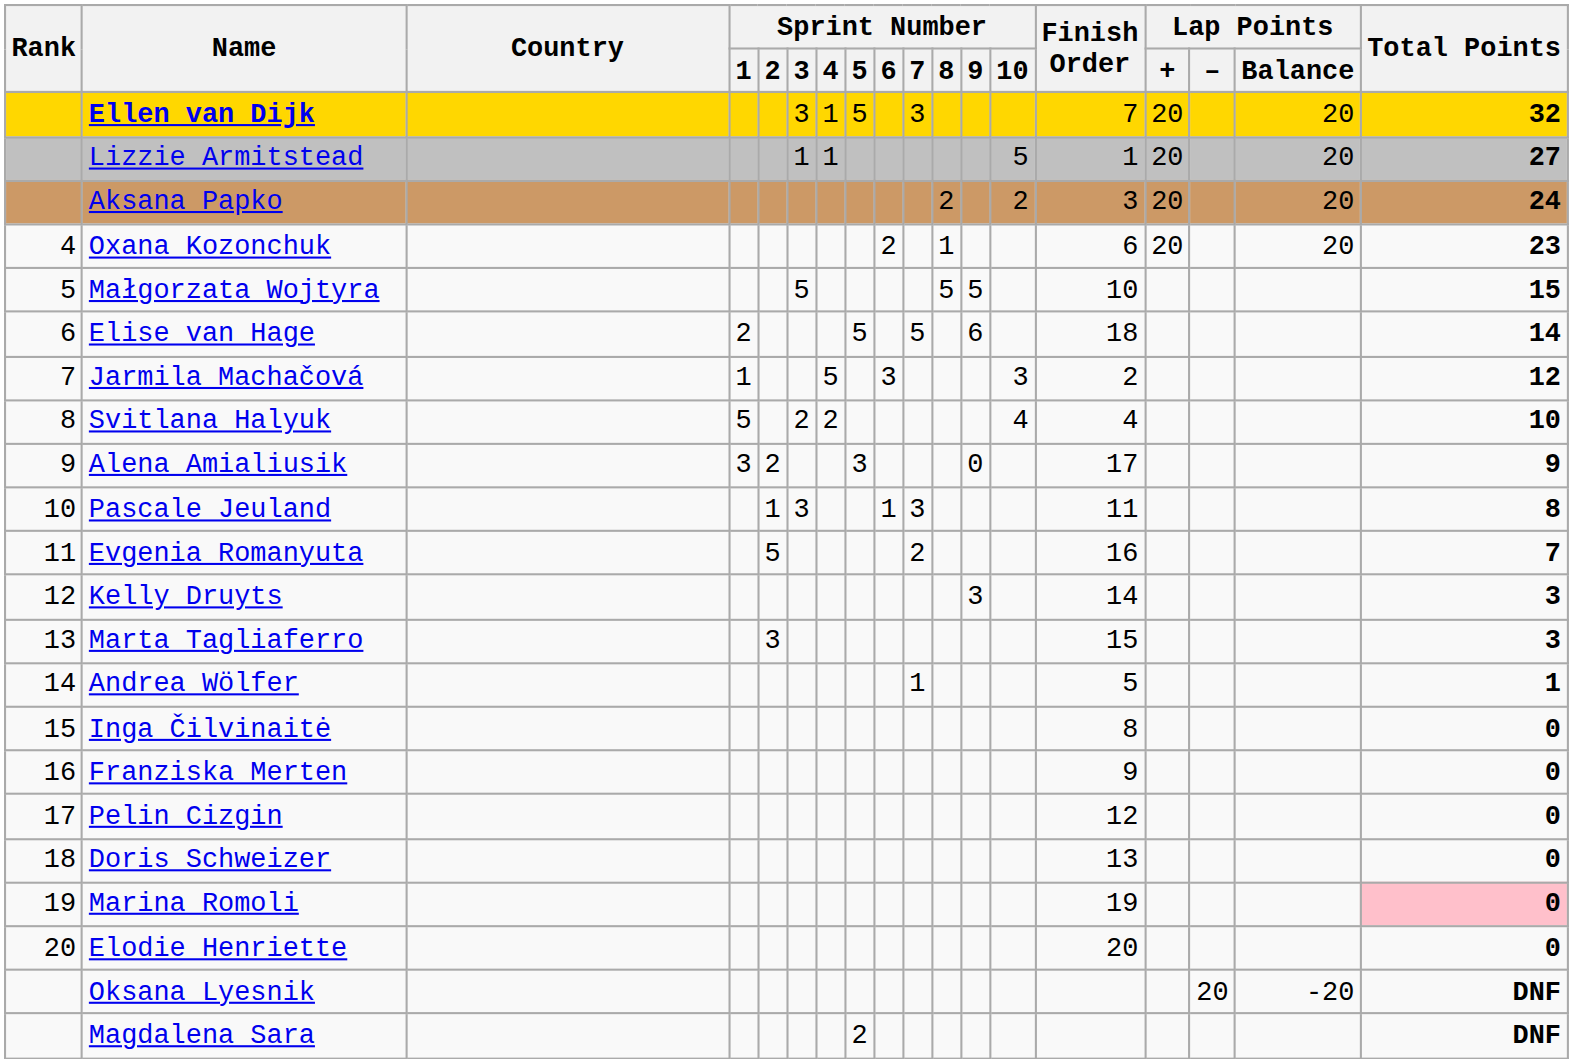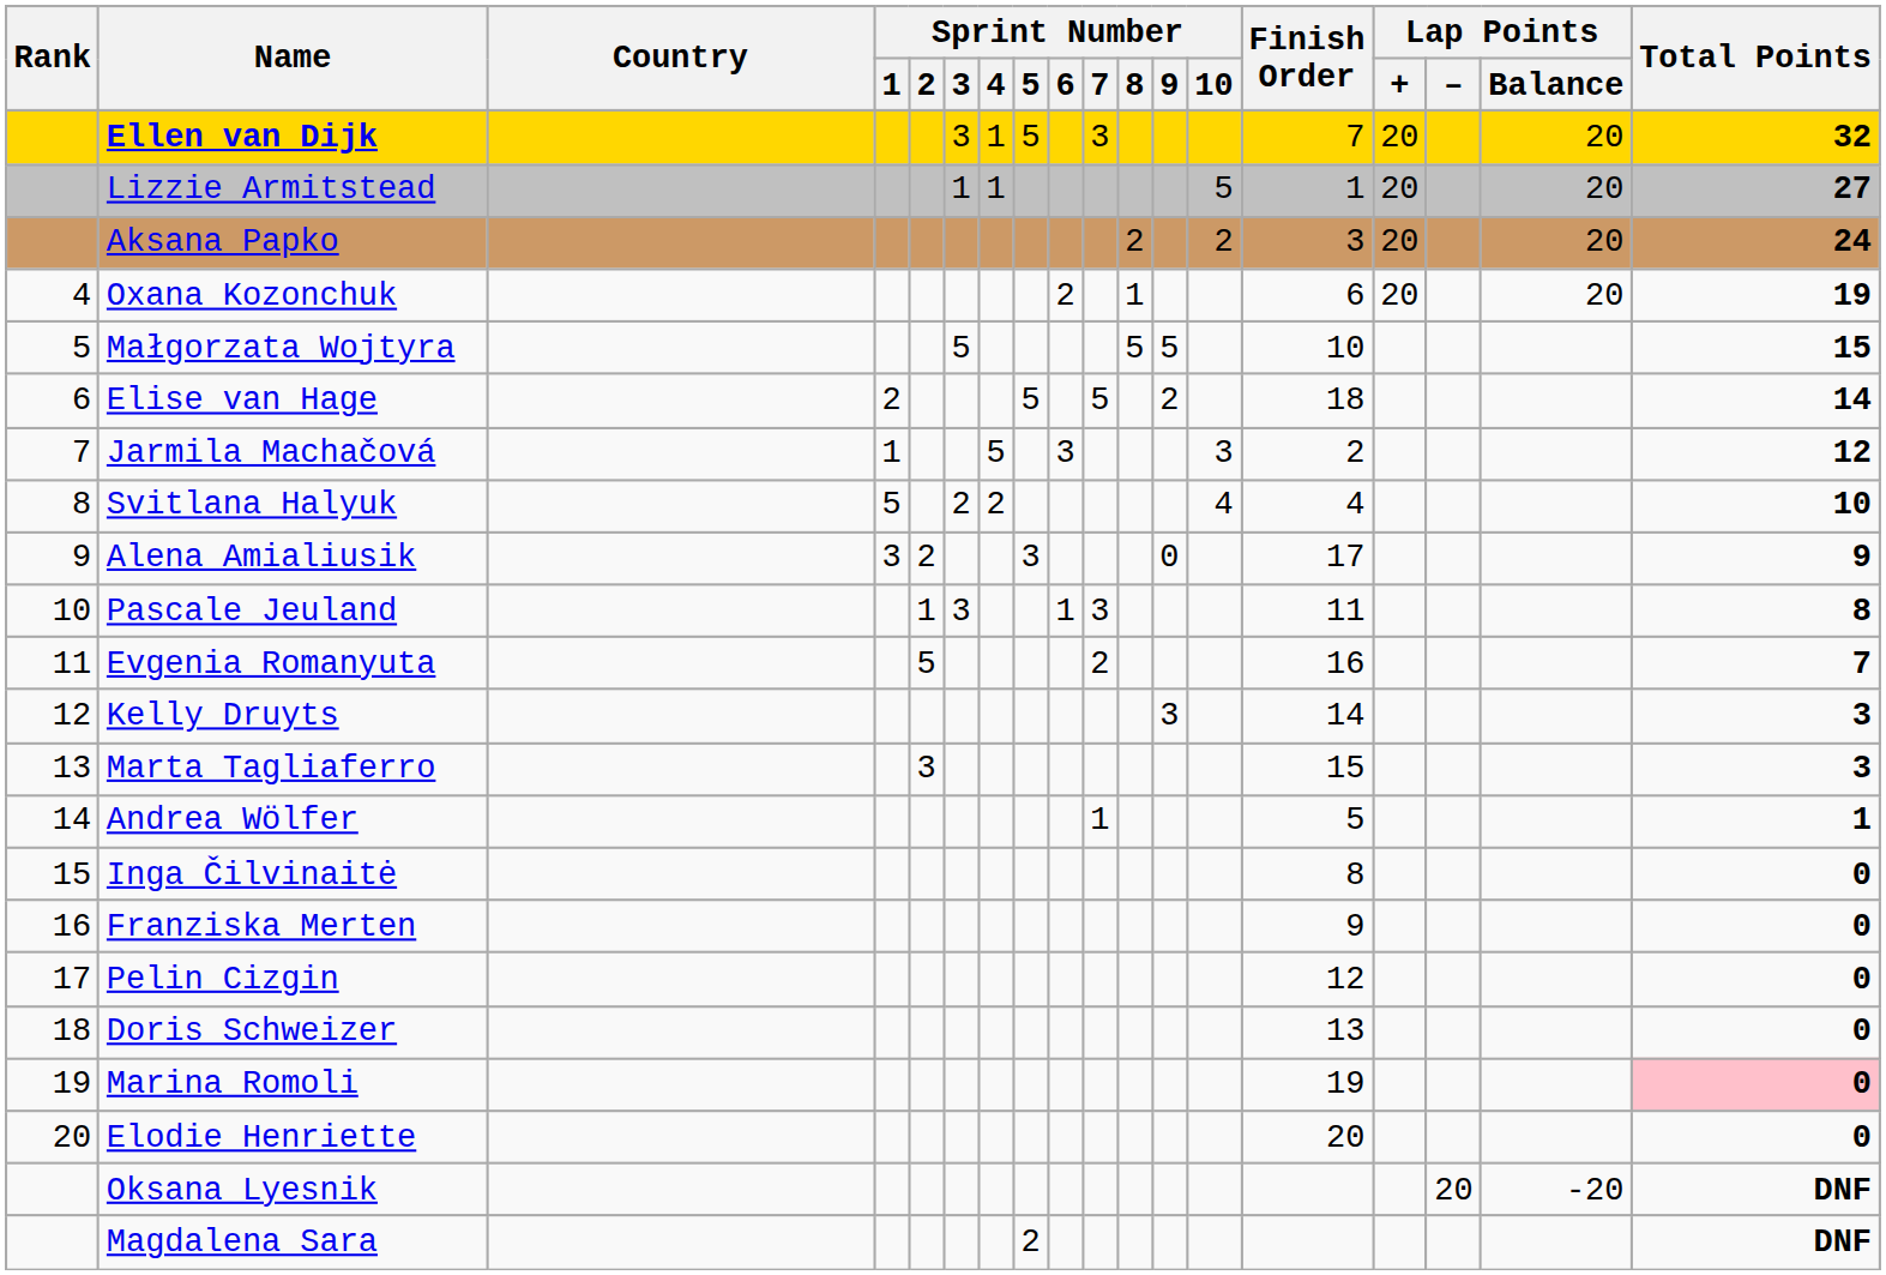Oxana Kozonchuk | Total Points: 23 -> 19
Elise van Hage | Sprint Number / 9: 6 -> 2
